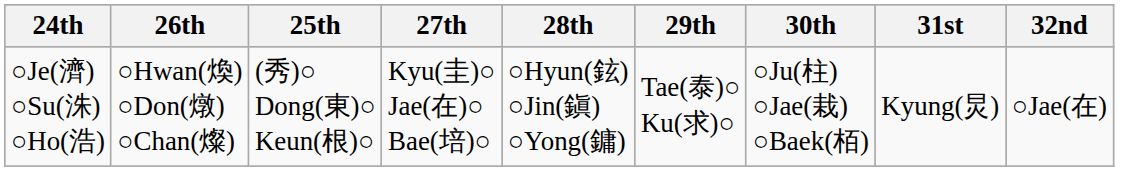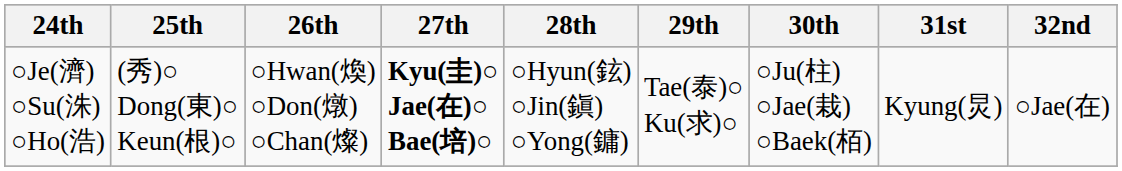columns swapped: 25th <-> 26th
○Je(濟) ○Su(洙) ○Ho(浩) | 27th: normal -> bold
